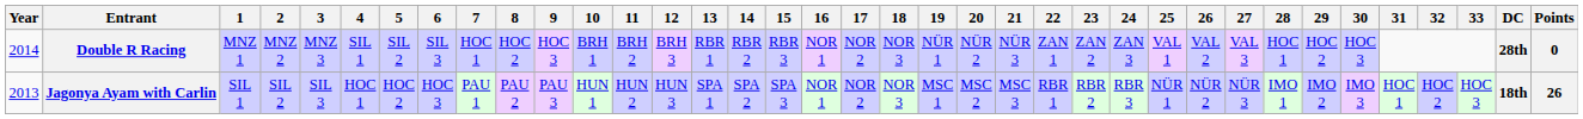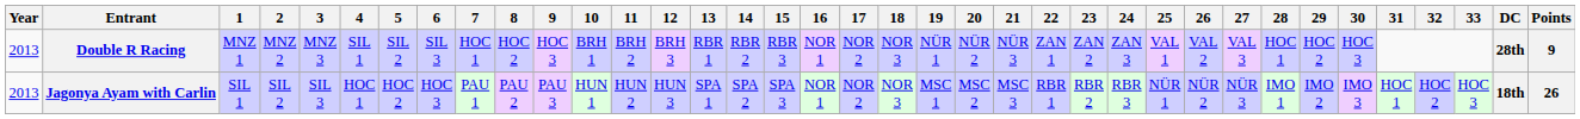Double R Racing | Year: 2014 -> 2013
Double R Racing | Points: 0 -> 9
